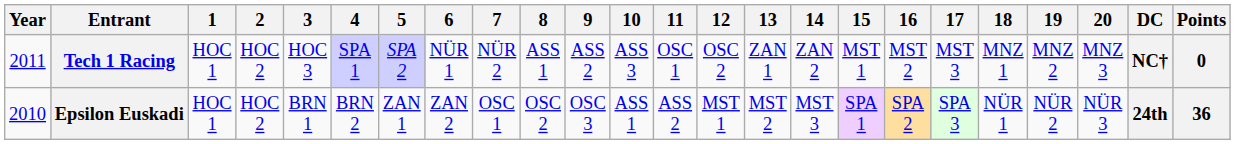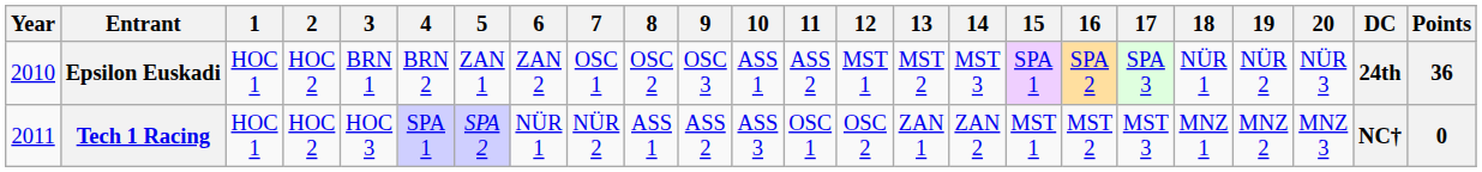rows swapped: Epsilon Euskadi <-> Tech 1 Racing
